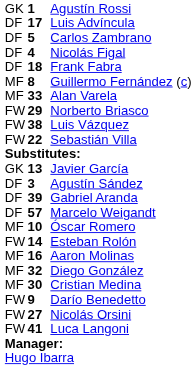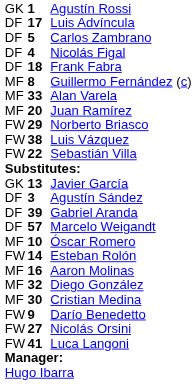+ row: MF | 20 | Juan Ramírez
